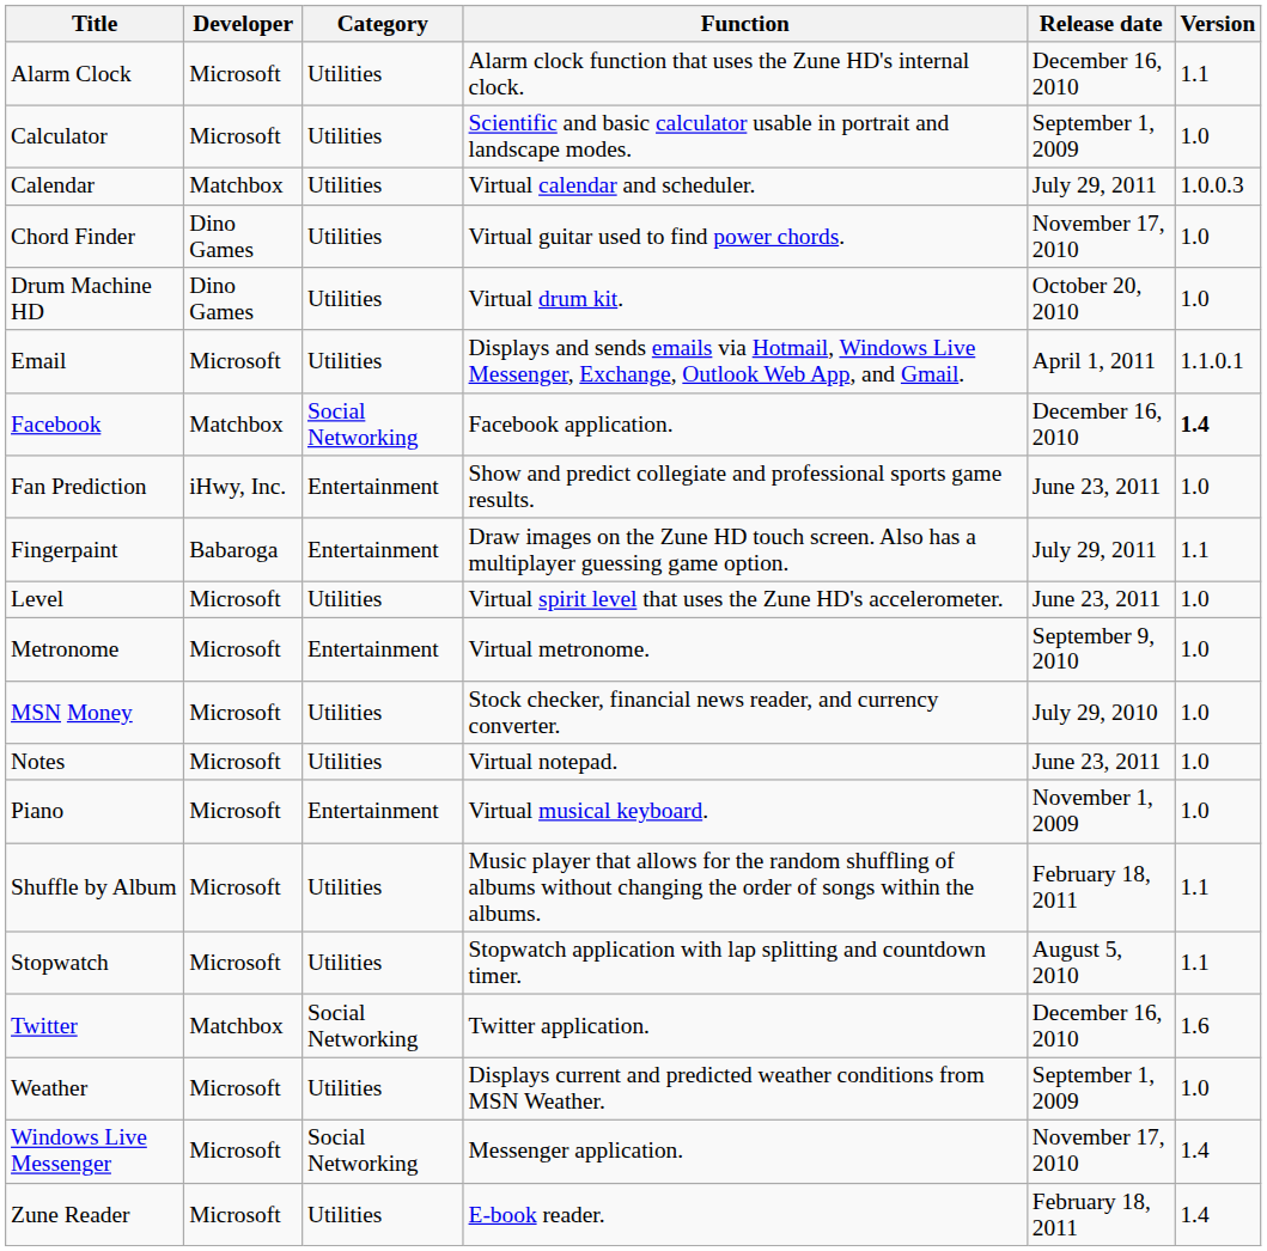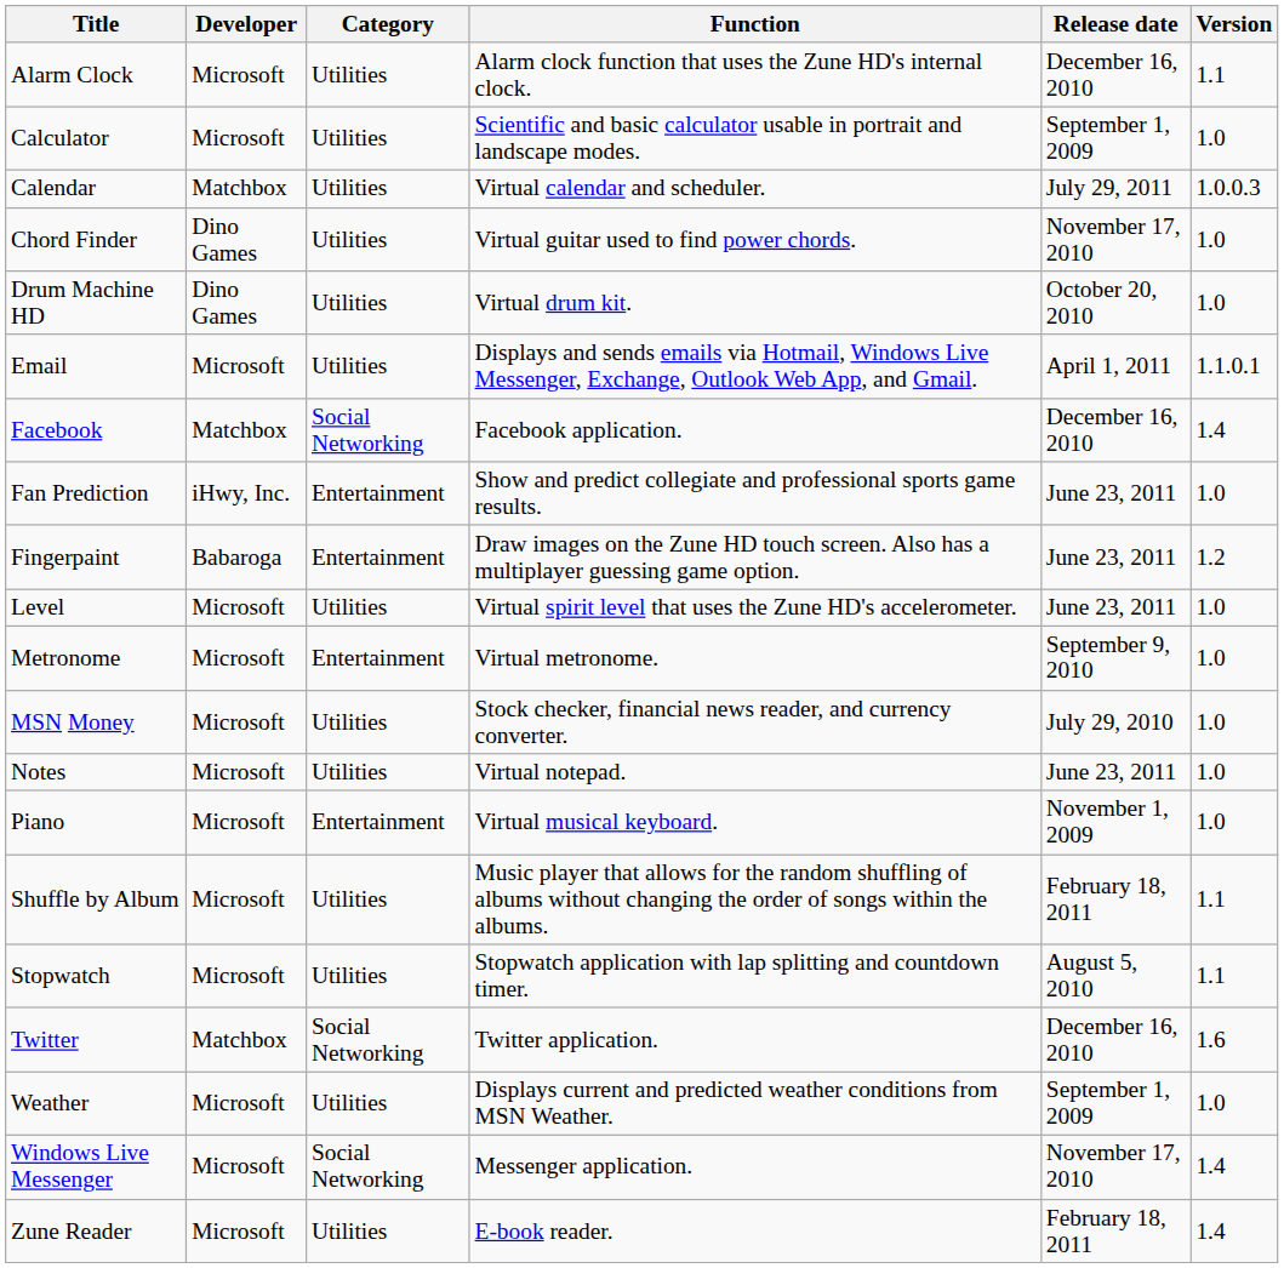Facebook | Version: bold -> normal
Fingerpaint | Release date: July 29, 2011 -> June 23, 2011
Fingerpaint | Version: 1.1 -> 1.2
